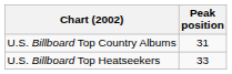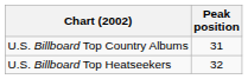U.S. Billboard Top Heatseekers | Peak position: 33 -> 32
